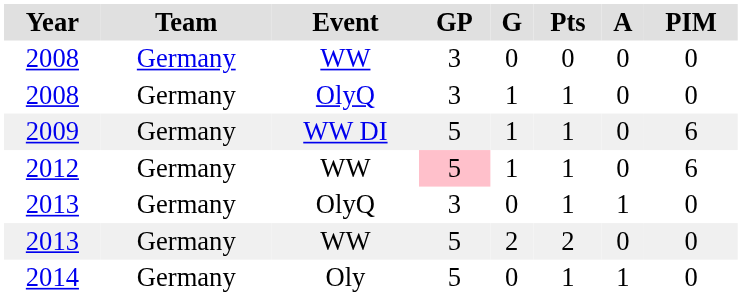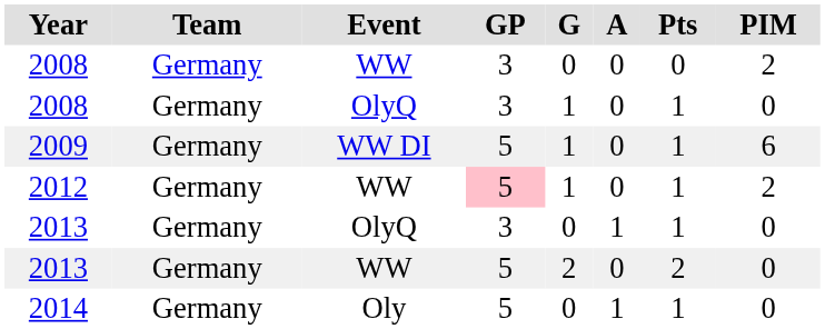columns swapped: A <-> Pts
2008 / WW | PIM: 0 -> 2
2012 | PIM: 6 -> 2
